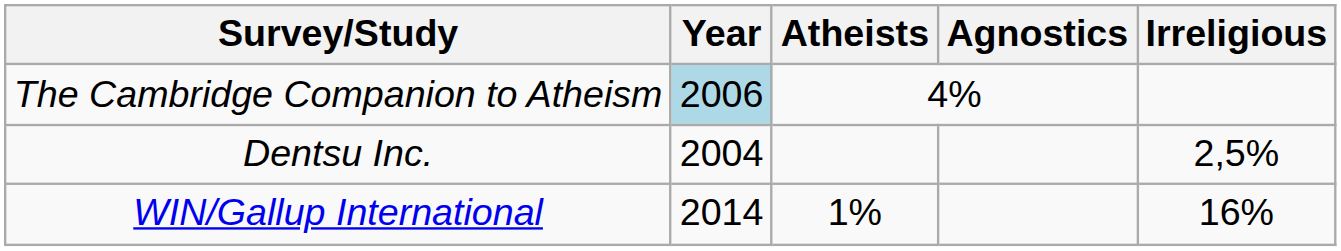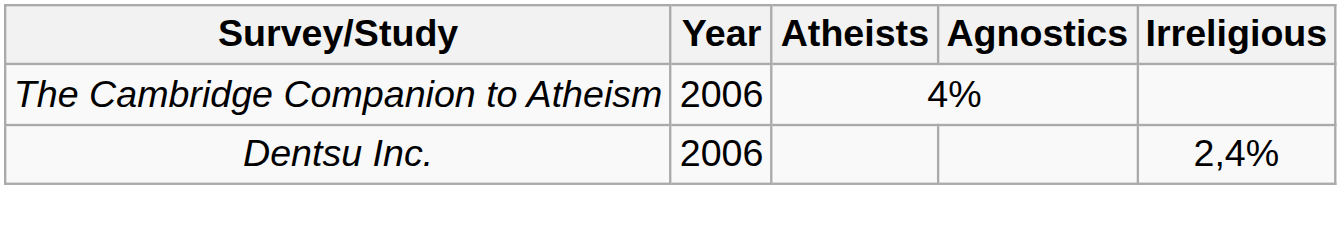The Cambridge Companion to Atheism | Year: lightblue background -> no background
Dentsu Inc. | Year: 2004 -> 2006
Dentsu Inc. | Irreligious: 2,5% -> 2,4%
- row: WIN/Gallup International | 2014 | 1% | 16%
